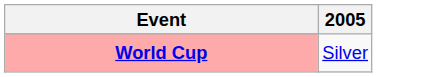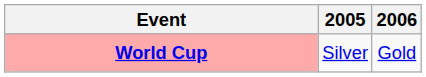+ column: 2006 | Gold
